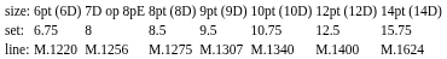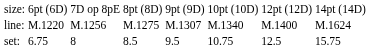rows swapped: set: <-> line:
